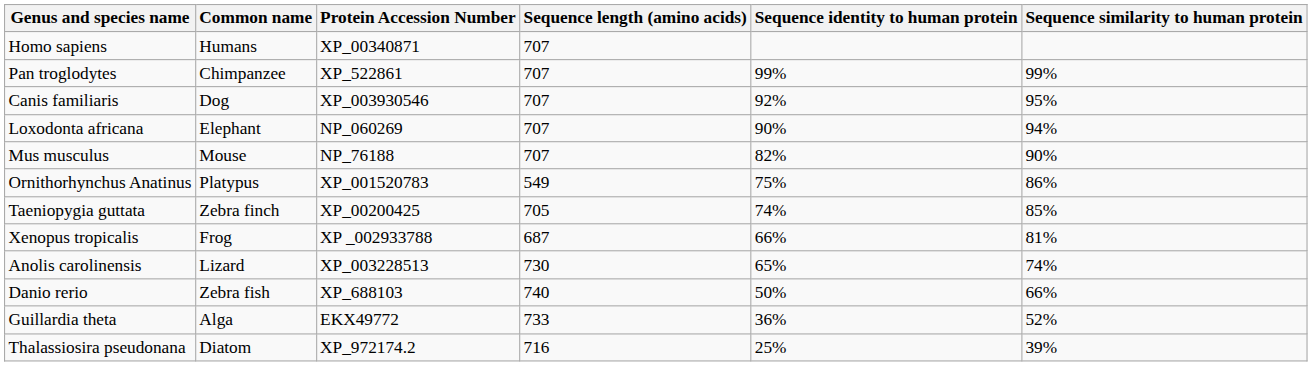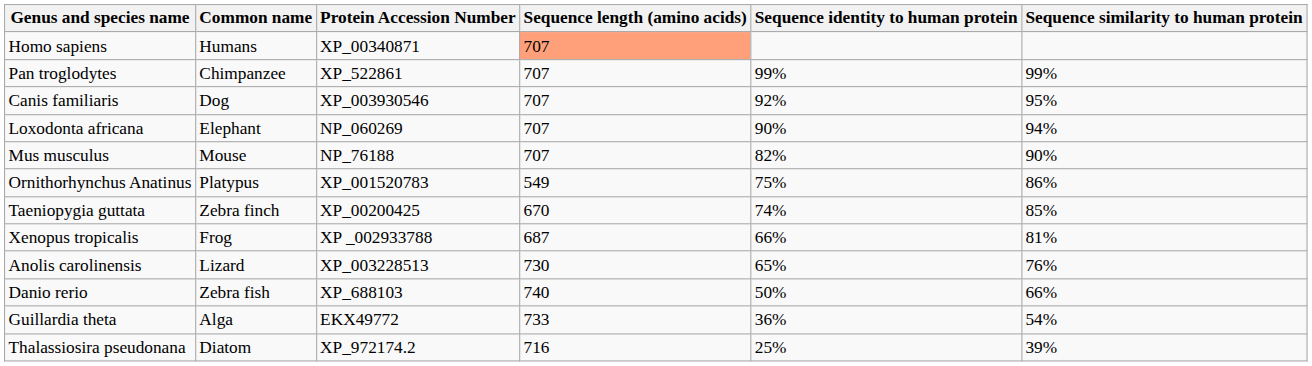Homo sapiens | Sequence length (amino acids): no background -> lightsalmon background
Taeniopygia guttata | Sequence length (amino acids): 705 -> 670
Anolis carolinensis | Sequence similarity to human protein: 74% -> 76%
Guillardia theta | Sequence similarity to human protein: 52% -> 54%
